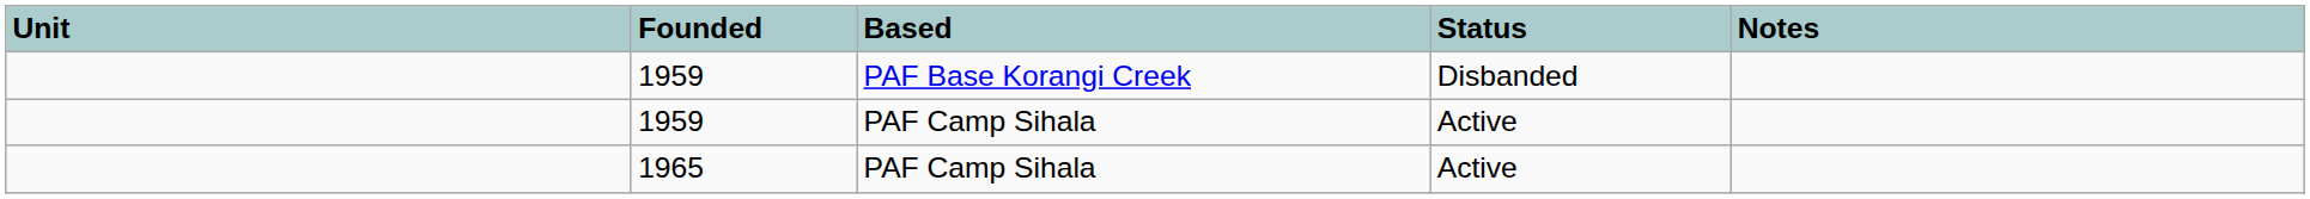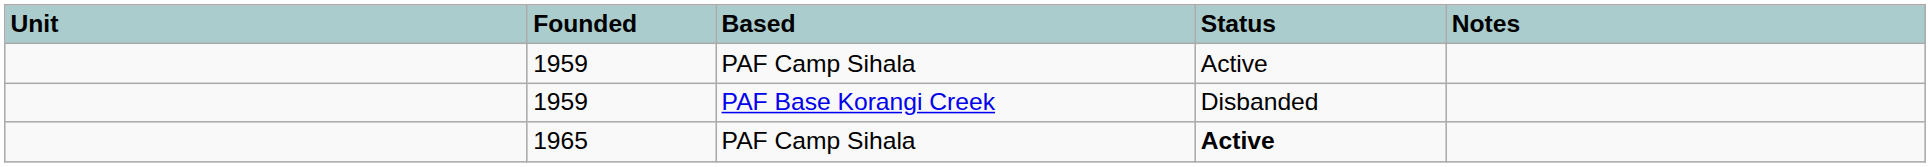rows swapped: 1959 / PAF Camp Sihala <-> 1959 / PAF Base Korangi Creek
1965 | Status: normal -> bold
